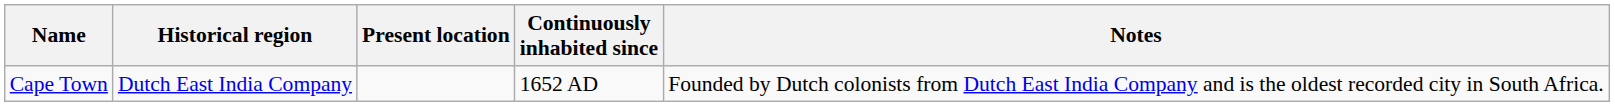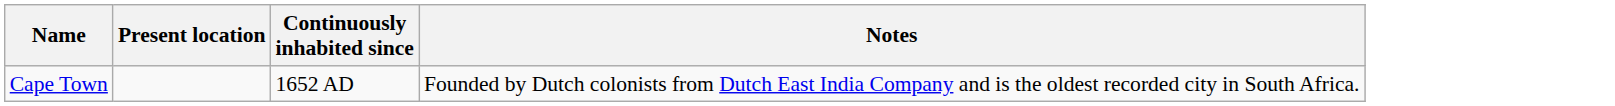- column: Historical region | Dutch East India Company
